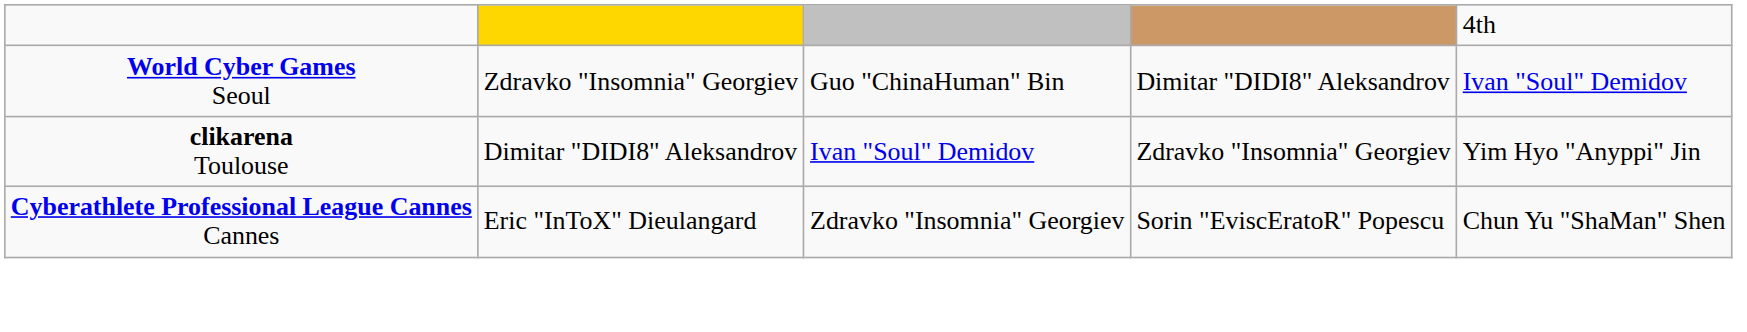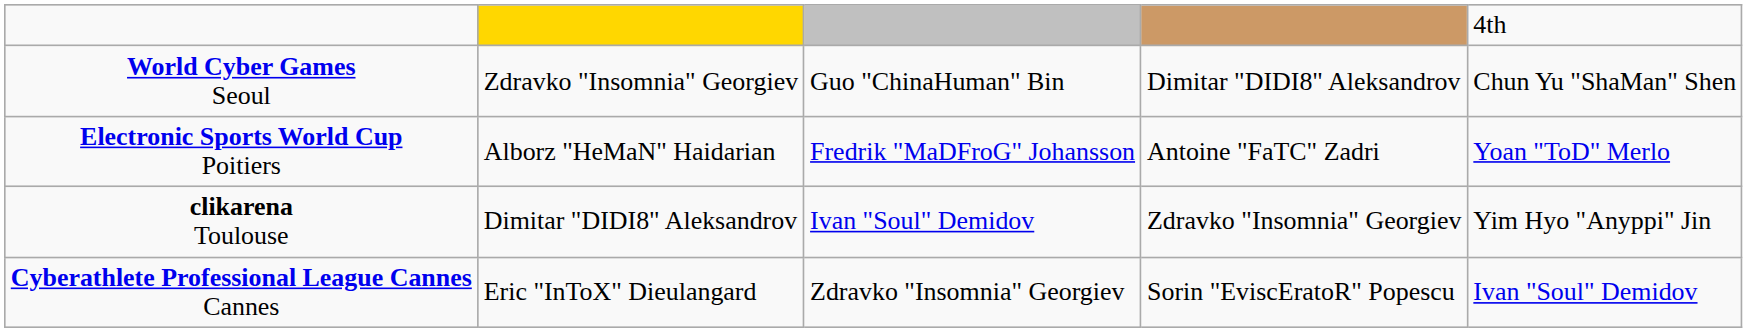World Cyber Games Seoul | column 5: Ivan "Soul" Demidov -> Chun Yu "ShaMan" Shen
+ row: Electronic Sports World Cup Poitiers | Alborz "HeMaN" Haidarian | Fredrik "MaDFroG" Johansson | Antoine "FaTC" Zadri | Yoan "ToD" Merlo
Cyberathlete Professional League Cannes Cannes | column 5: Chun Yu "ShaMan" Shen -> Ivan "Soul" Demidov
